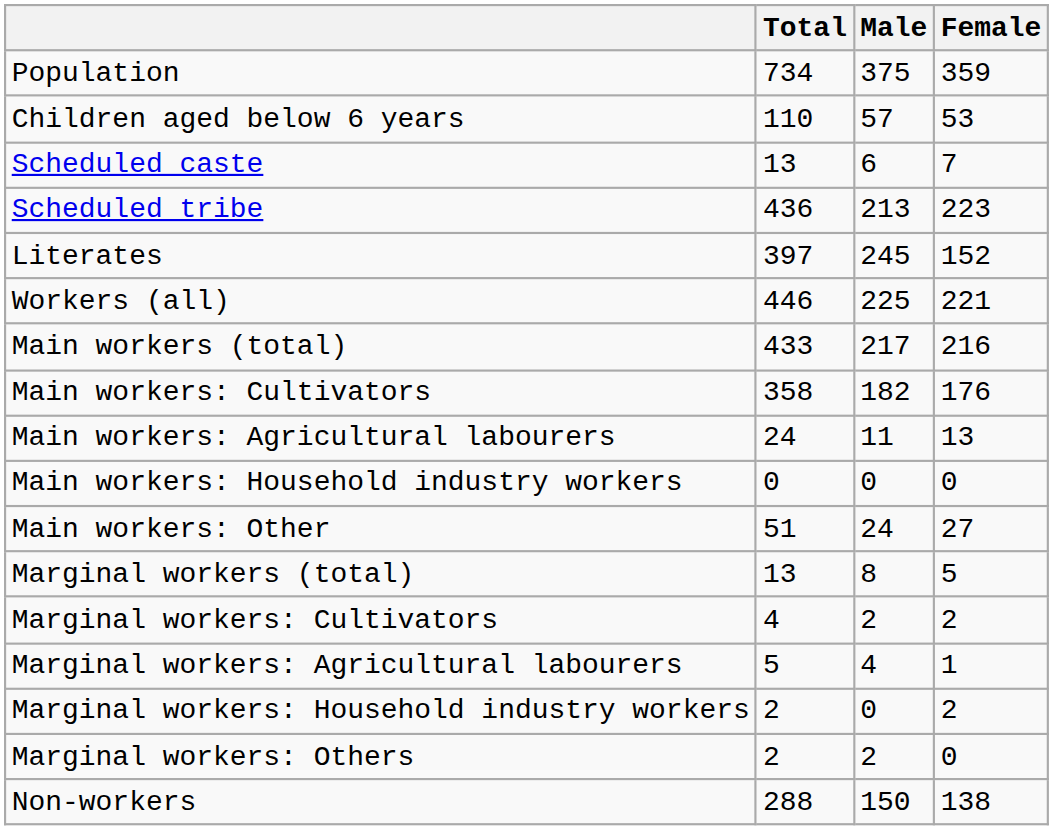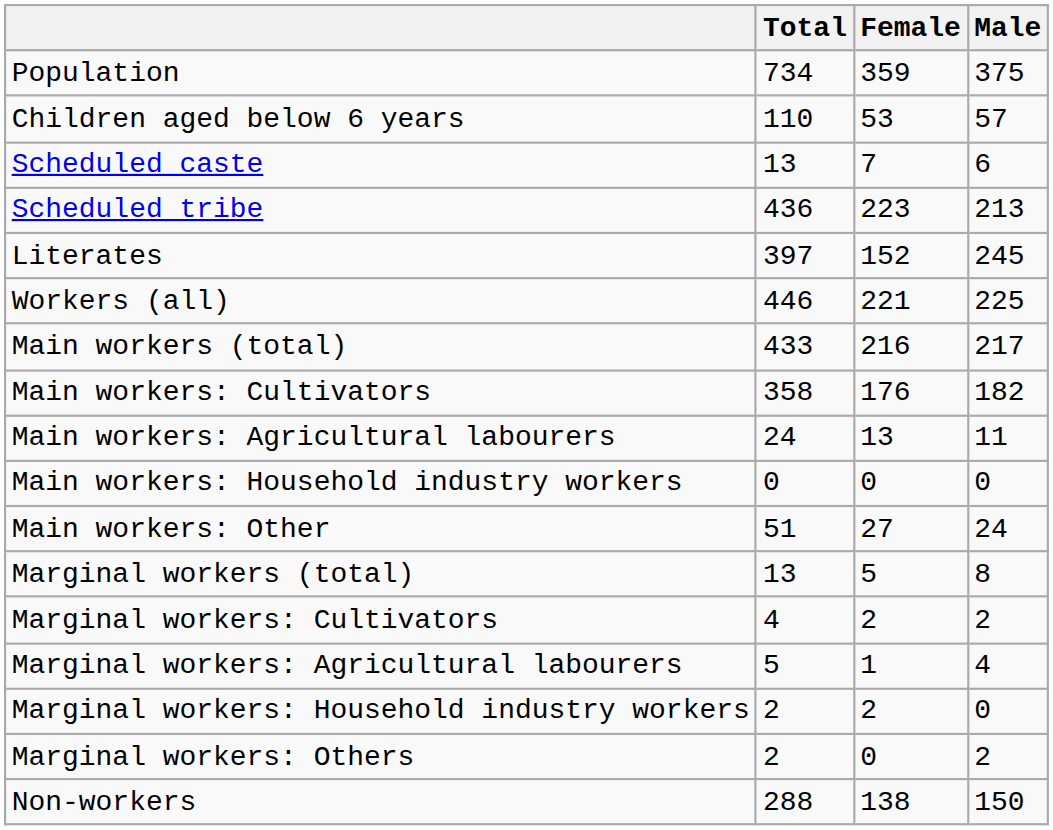columns swapped: Male <-> Female
